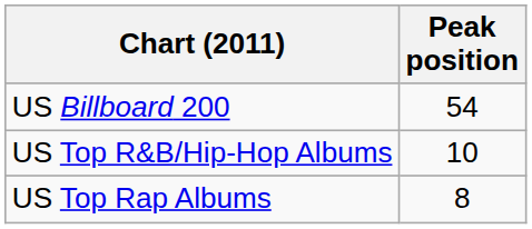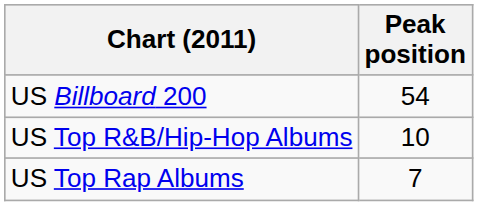US Top Rap Albums | Peak position: 8 -> 7
